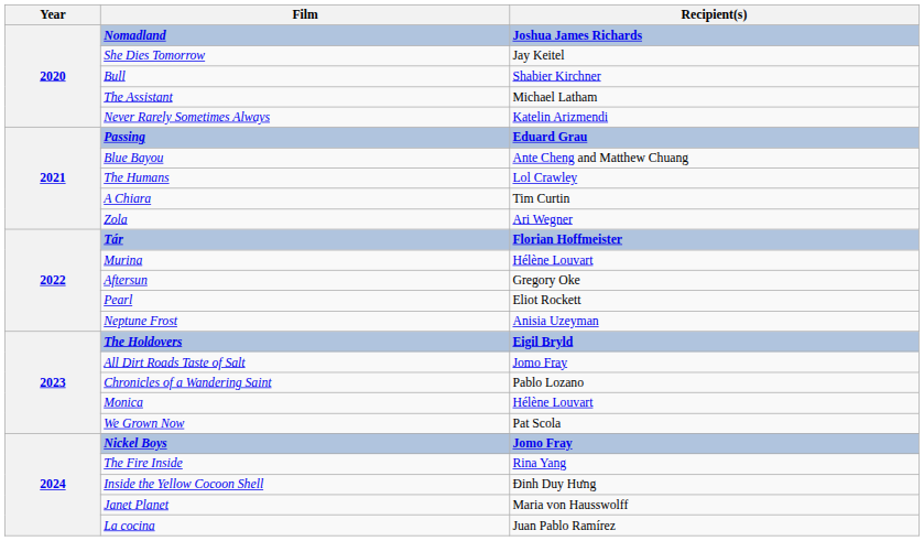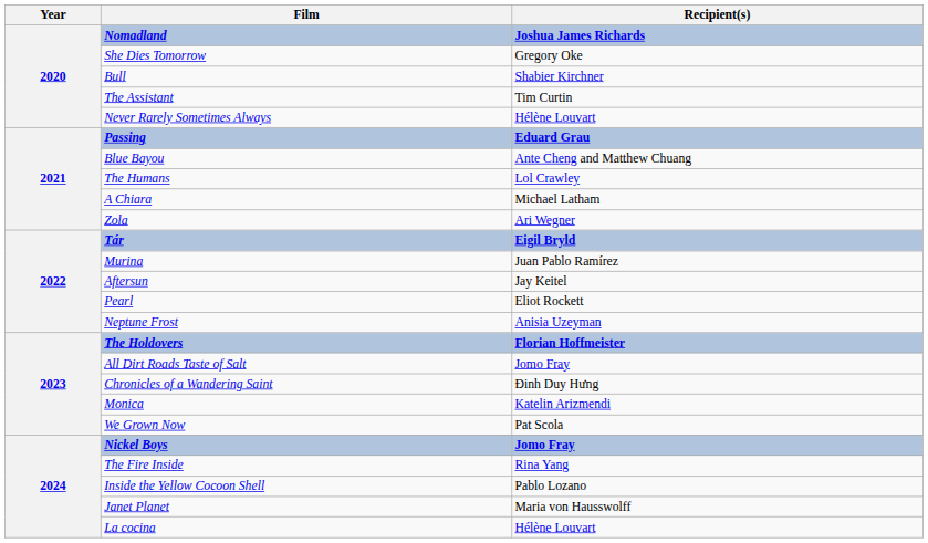She Dies Tomorrow | Recipient(s): Jay Keitel -> Gregory Oke
The Assistant | Recipient(s): Michael Latham -> Tim Curtin
Never Rarely Sometimes Always | Recipient(s): Katelin Arizmendi -> Hélène Louvart
A Chiara | Recipient(s): Tim Curtin -> Michael Latham
Tár | Recipient(s): Florian Hoffmeister -> Eigil Bryld
Murina | Recipient(s): Hélène Louvart -> Juan Pablo Ramírez
Aftersun | Recipient(s): Gregory Oke -> Jay Keitel
The Holdovers | Recipient(s): Eigil Bryld -> Florian Hoffmeister
Chronicles of a Wandering Saint | Recipient(s): Pablo Lozano -> Ðinh Duy Hưng
Monica | Recipient(s): Hélène Louvart -> Katelin Arizmendi
Inside the Yellow Cocoon Shell | Recipient(s): Ðinh Duy Hưng -> Pablo Lozano
La cocina | Recipient(s): Juan Pablo Ramírez -> Hélène Louvart
